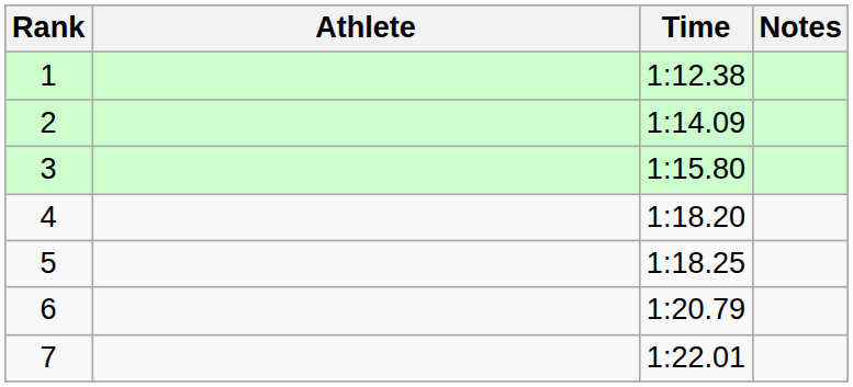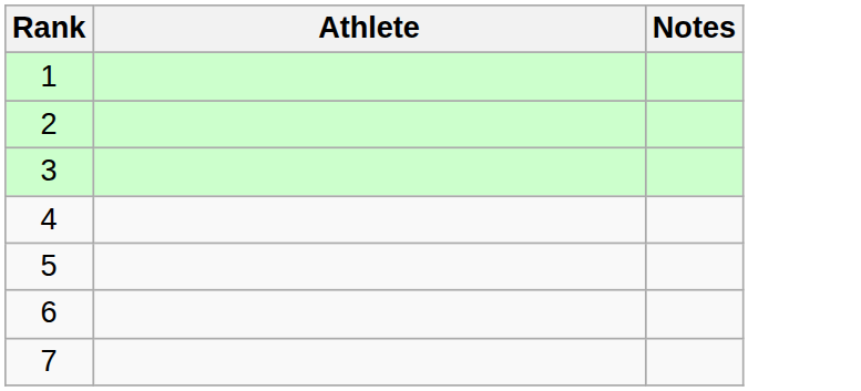- column: Time | 1:12.38 | 1:14.09 | 1:15.80 | 1:18.20 | 1:18.25 | 1:20.79 | 1:22.01
